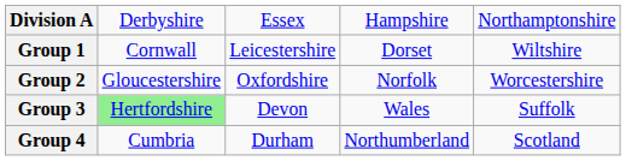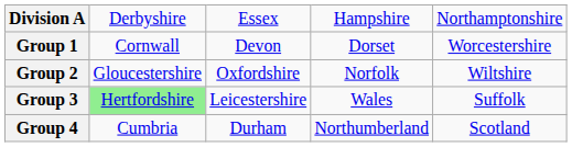Group 1 | column 3: Leicestershire -> Devon
Group 1 | column 5: Wiltshire -> Worcestershire
Group 2 | column 5: Worcestershire -> Wiltshire
Group 3 | column 3: Devon -> Leicestershire
